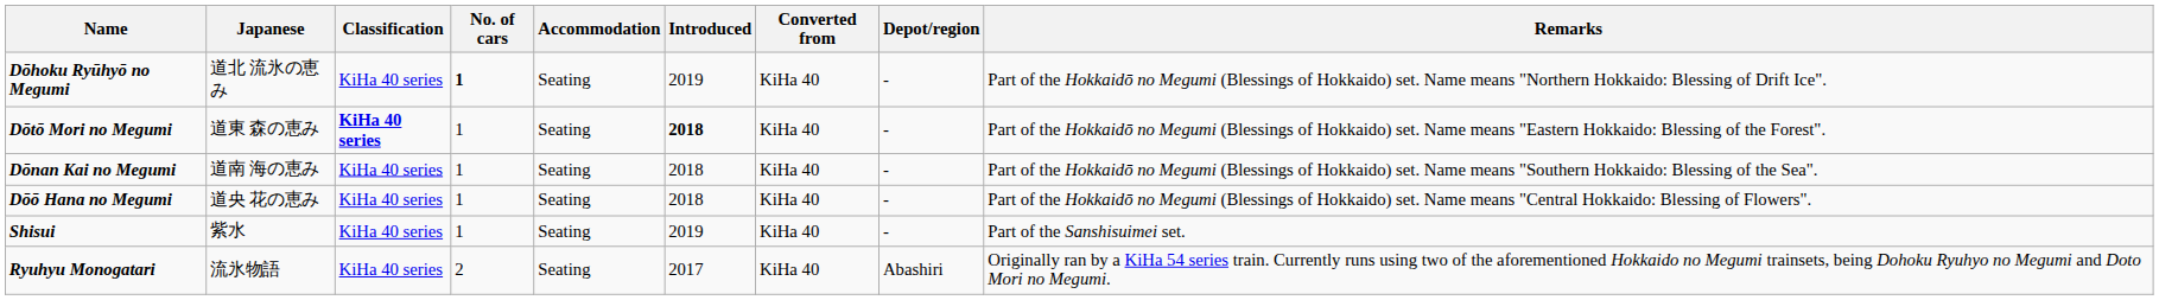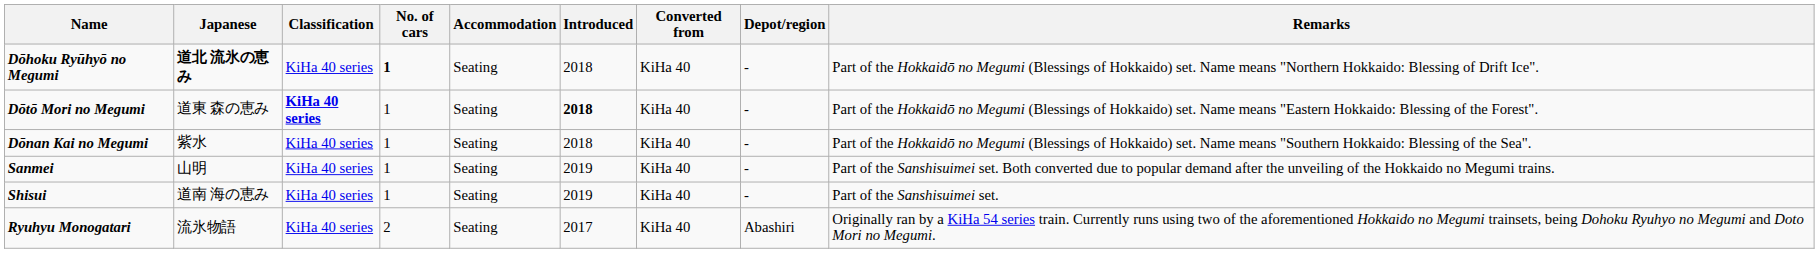Dōhoku Ryūhyō no Megumi | Japanese: normal -> bold
Dōhoku Ryūhyō no Megumi | Introduced: 2019 -> 2018
Dōnan Kai no Megumi | Japanese: 道南 海の恵み -> 紫水
- row: Dōō Hana no Megumi | 道央 花の恵み | KiHa 40 series | 1 | Seating | 2018 | KiHa 40 | - | Part of the Hokkaidō no Megumi (Blessings of Hokkaido) set. Name means "Central Hokkaido: Blessing of Flowers".
+ row: Sanmei | 山明 | KiHa 40 series | 1 | Seating | 2019 | KiHa 40 | - | Part of the Sanshisuimei set. Both converted due to popular demand after the unveiling of the Hokkaido no Megumi trains.
Shisui | Japanese: 紫水 -> 道南 海の恵み
